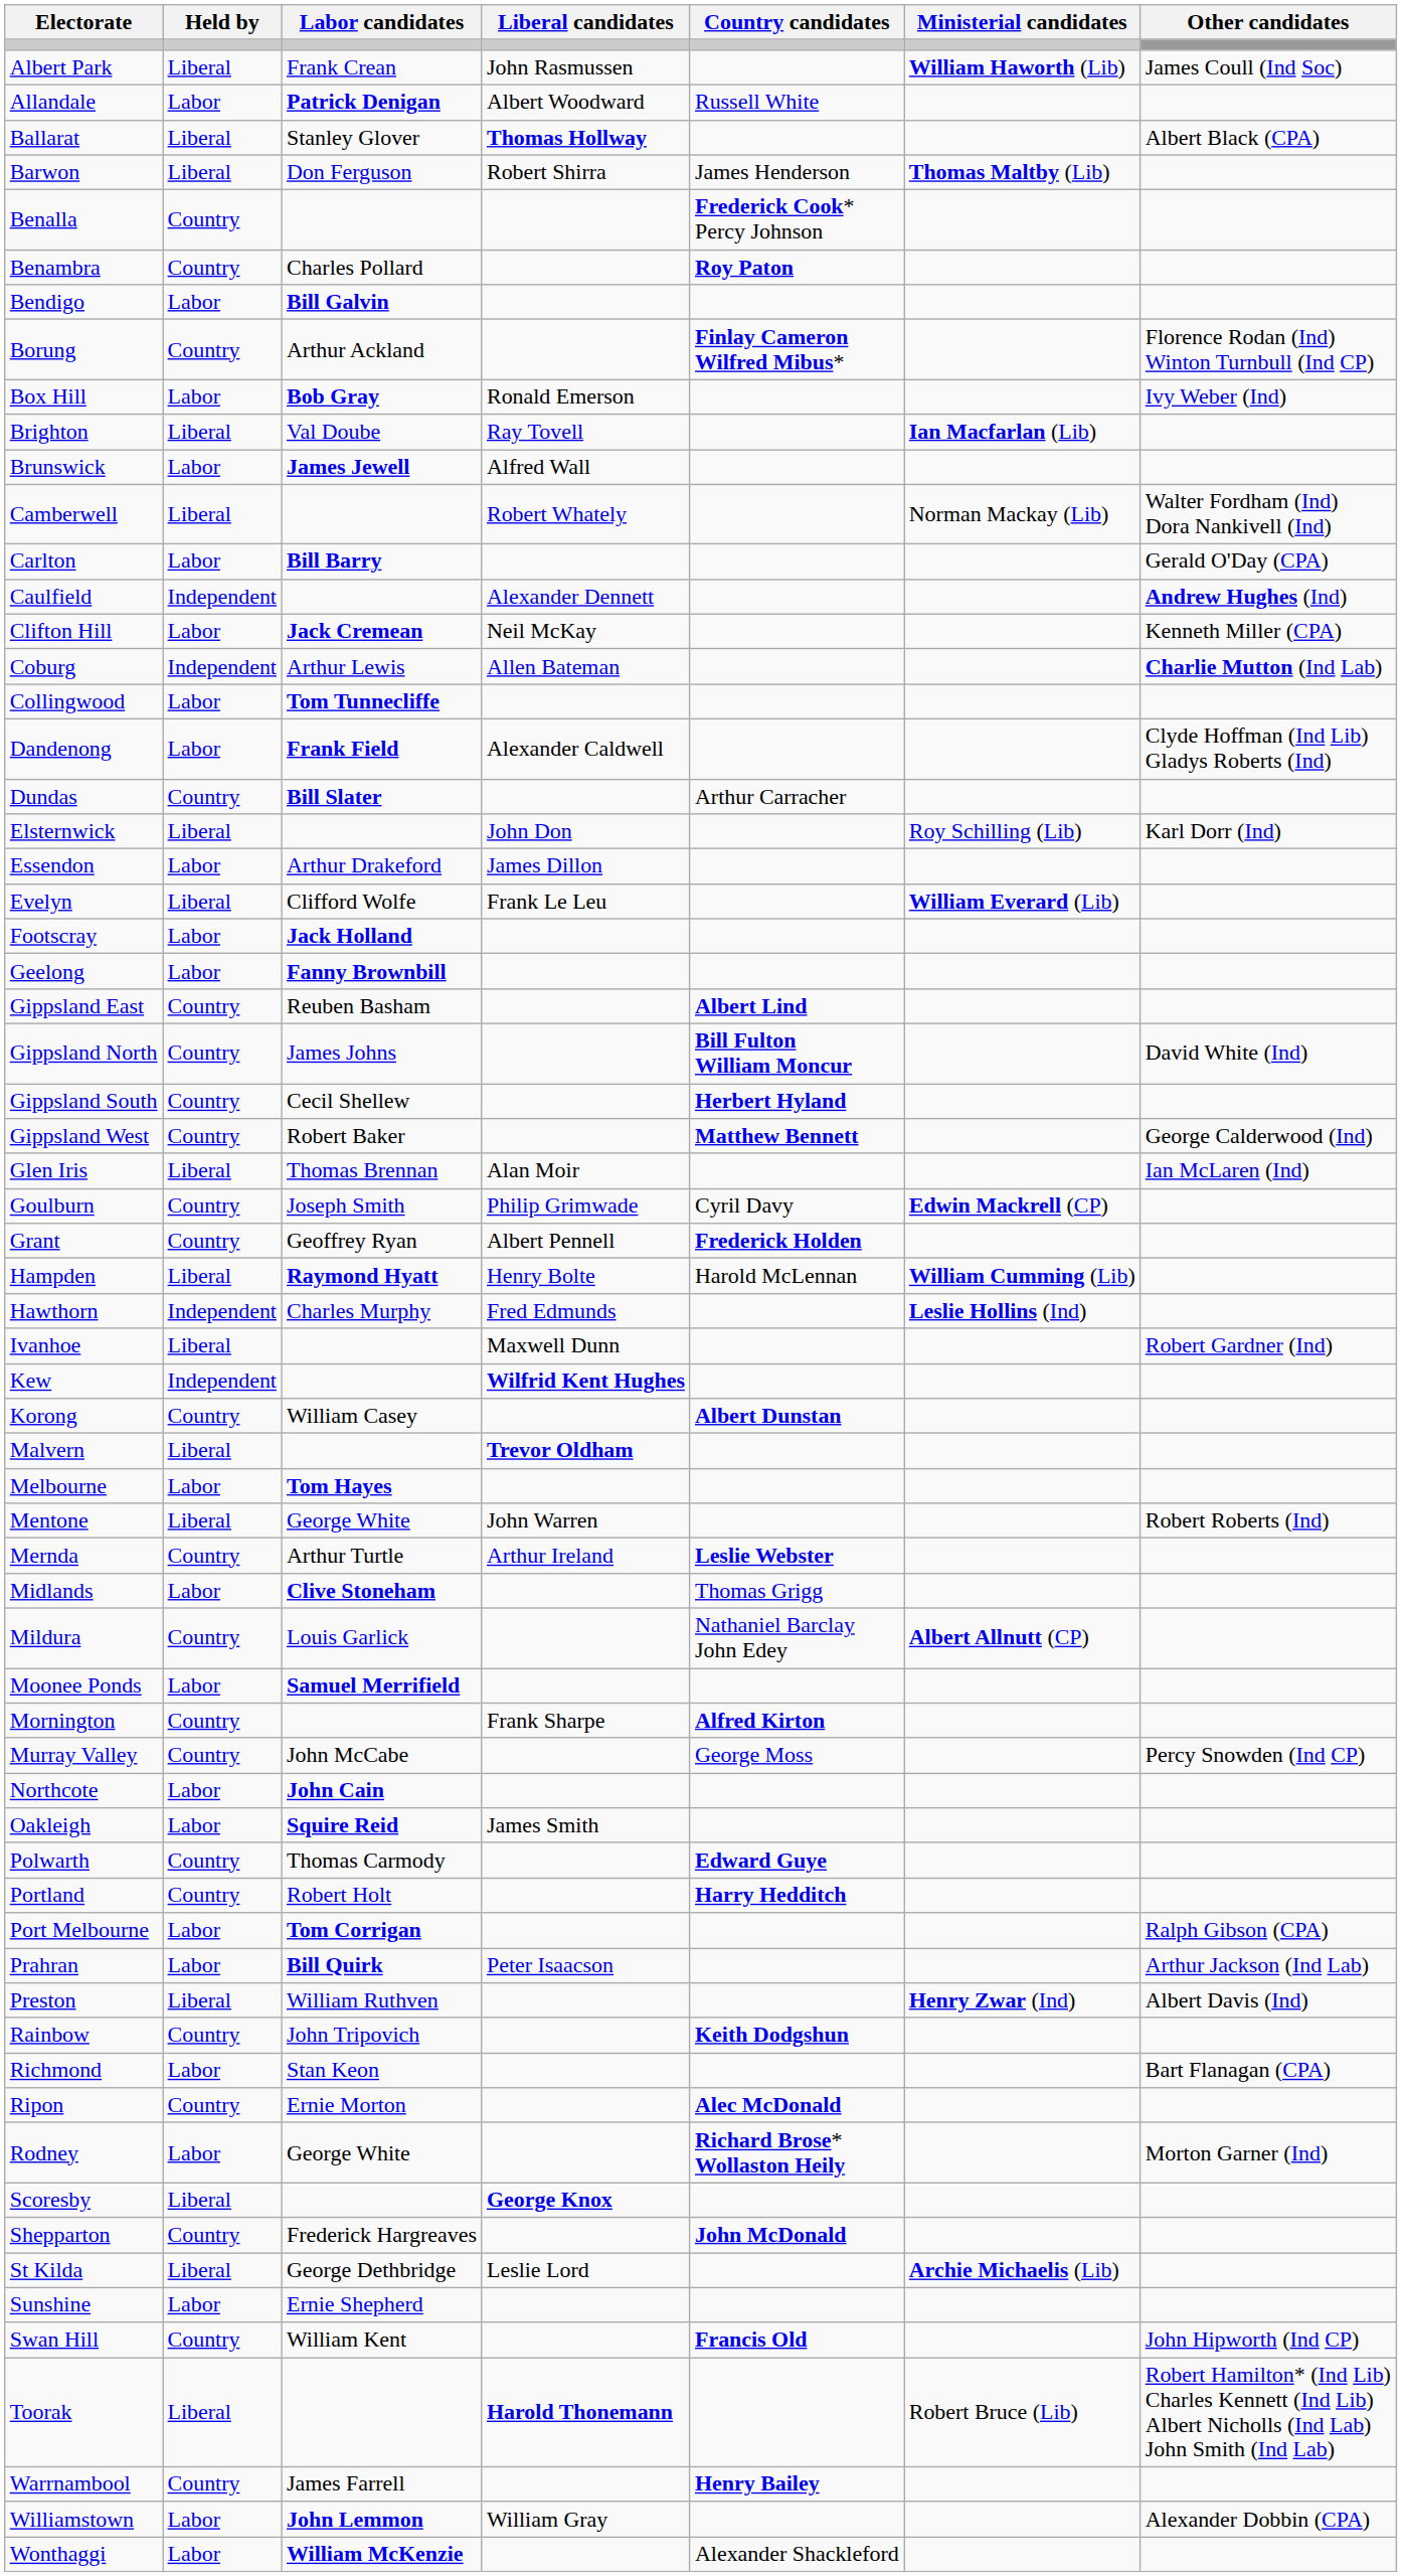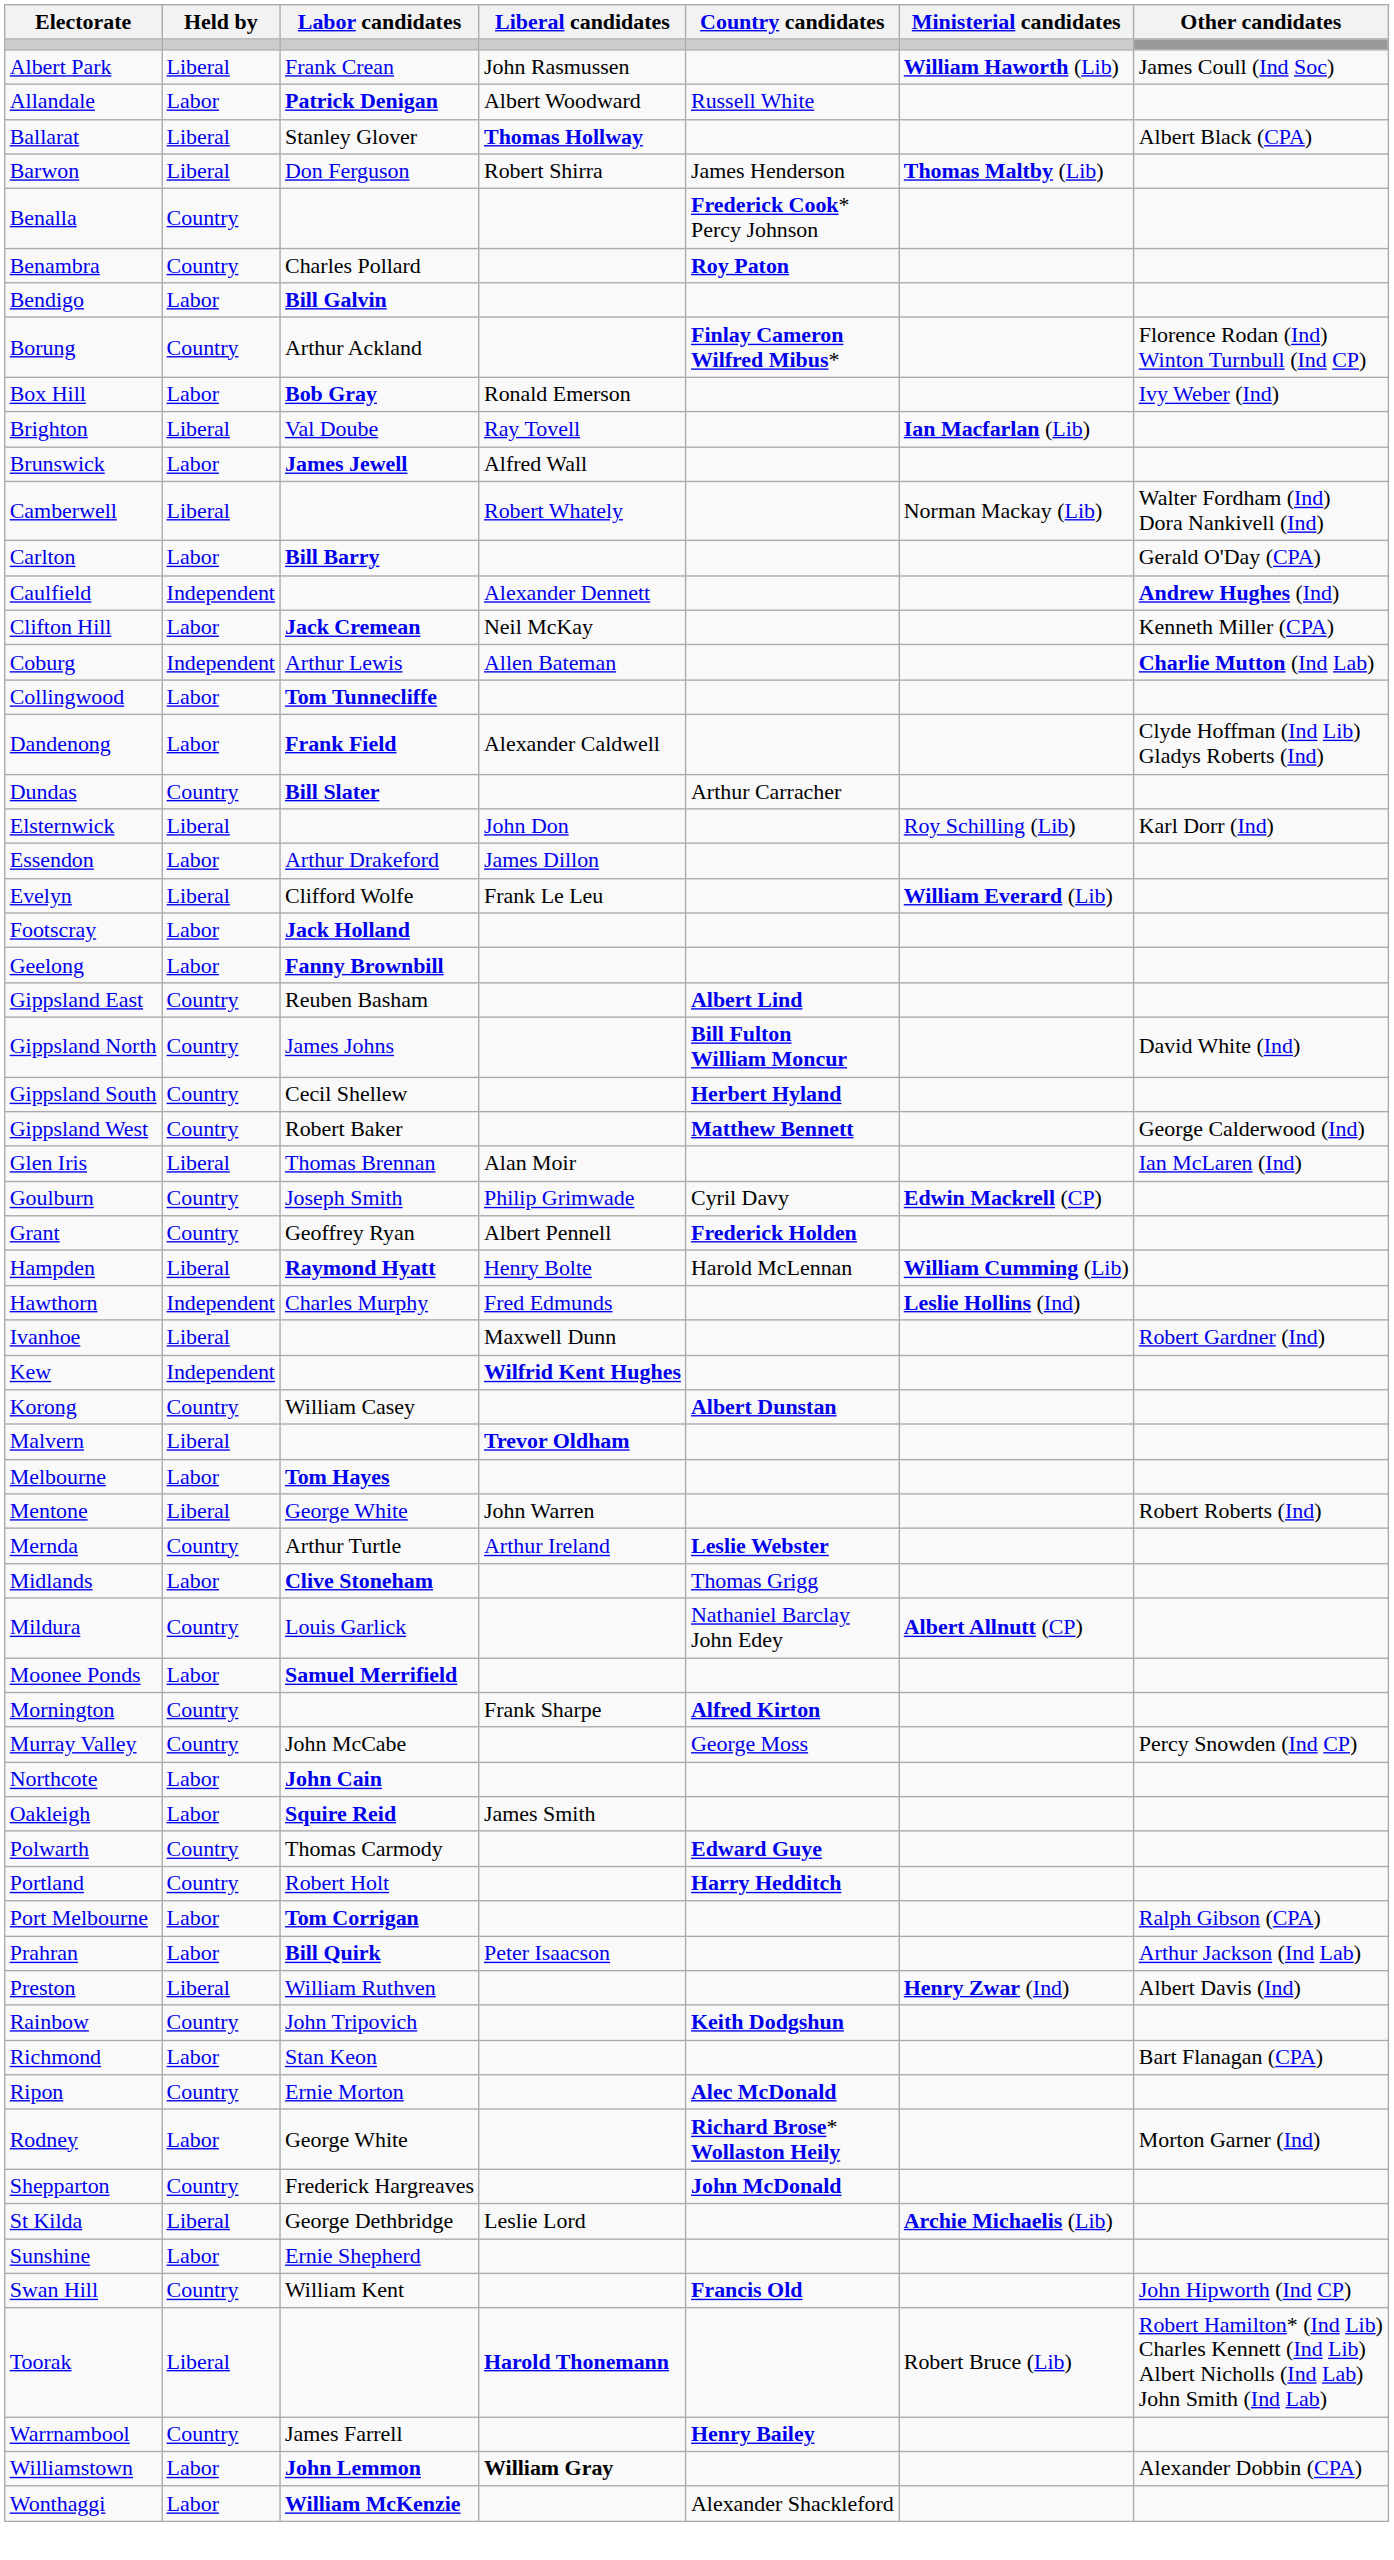- row: Scoresby | Liberal | George Knox
Williamstown | Liberal candidates: normal -> bold
